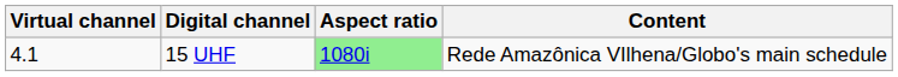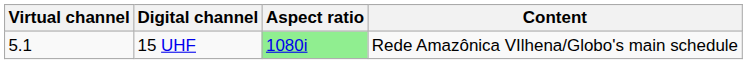15 UHF | Virtual channel: 4.1 -> 5.1
